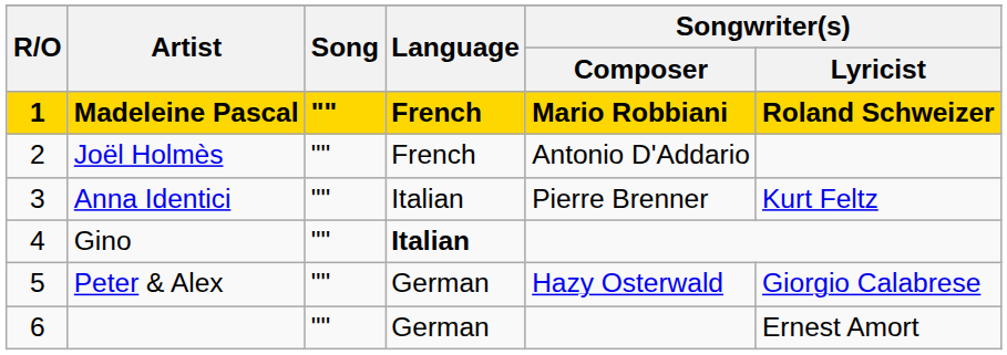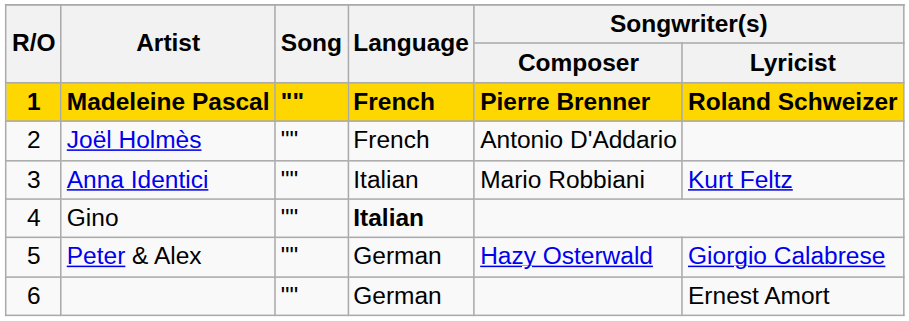Madeleine Pascal | Songwriter(s) / Composer: Mario Robbiani -> Pierre Brenner
Anna Identici | Songwriter(s) / Composer: Pierre Brenner -> Mario Robbiani
